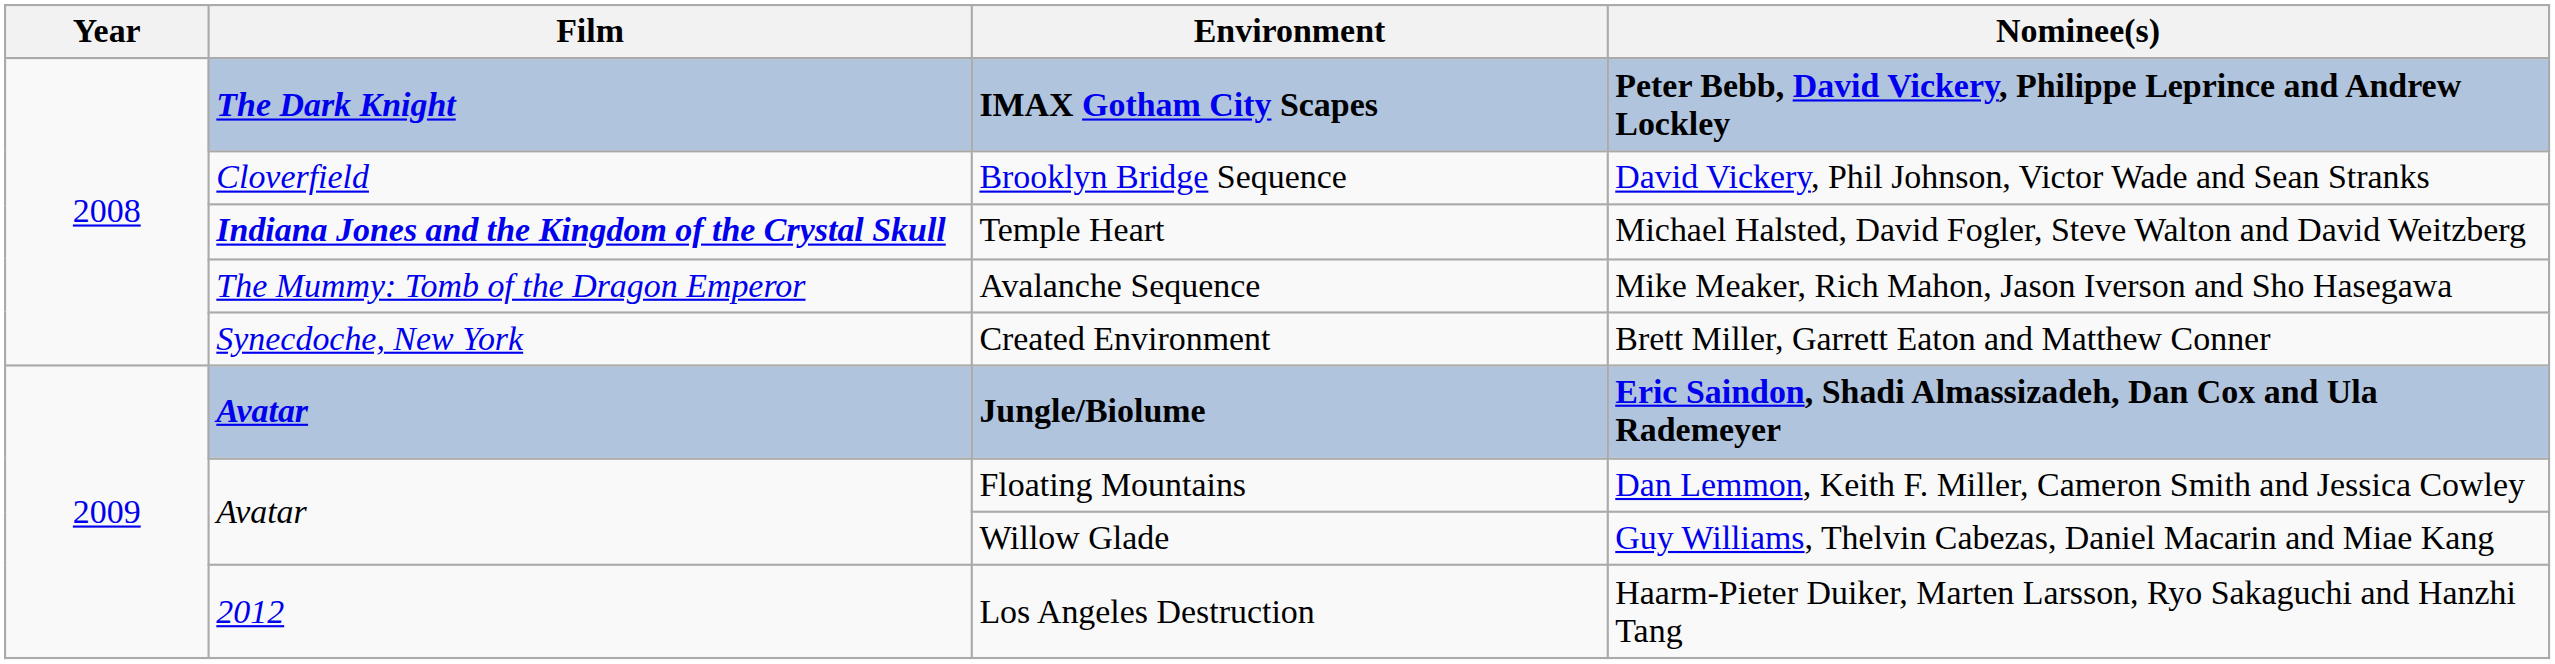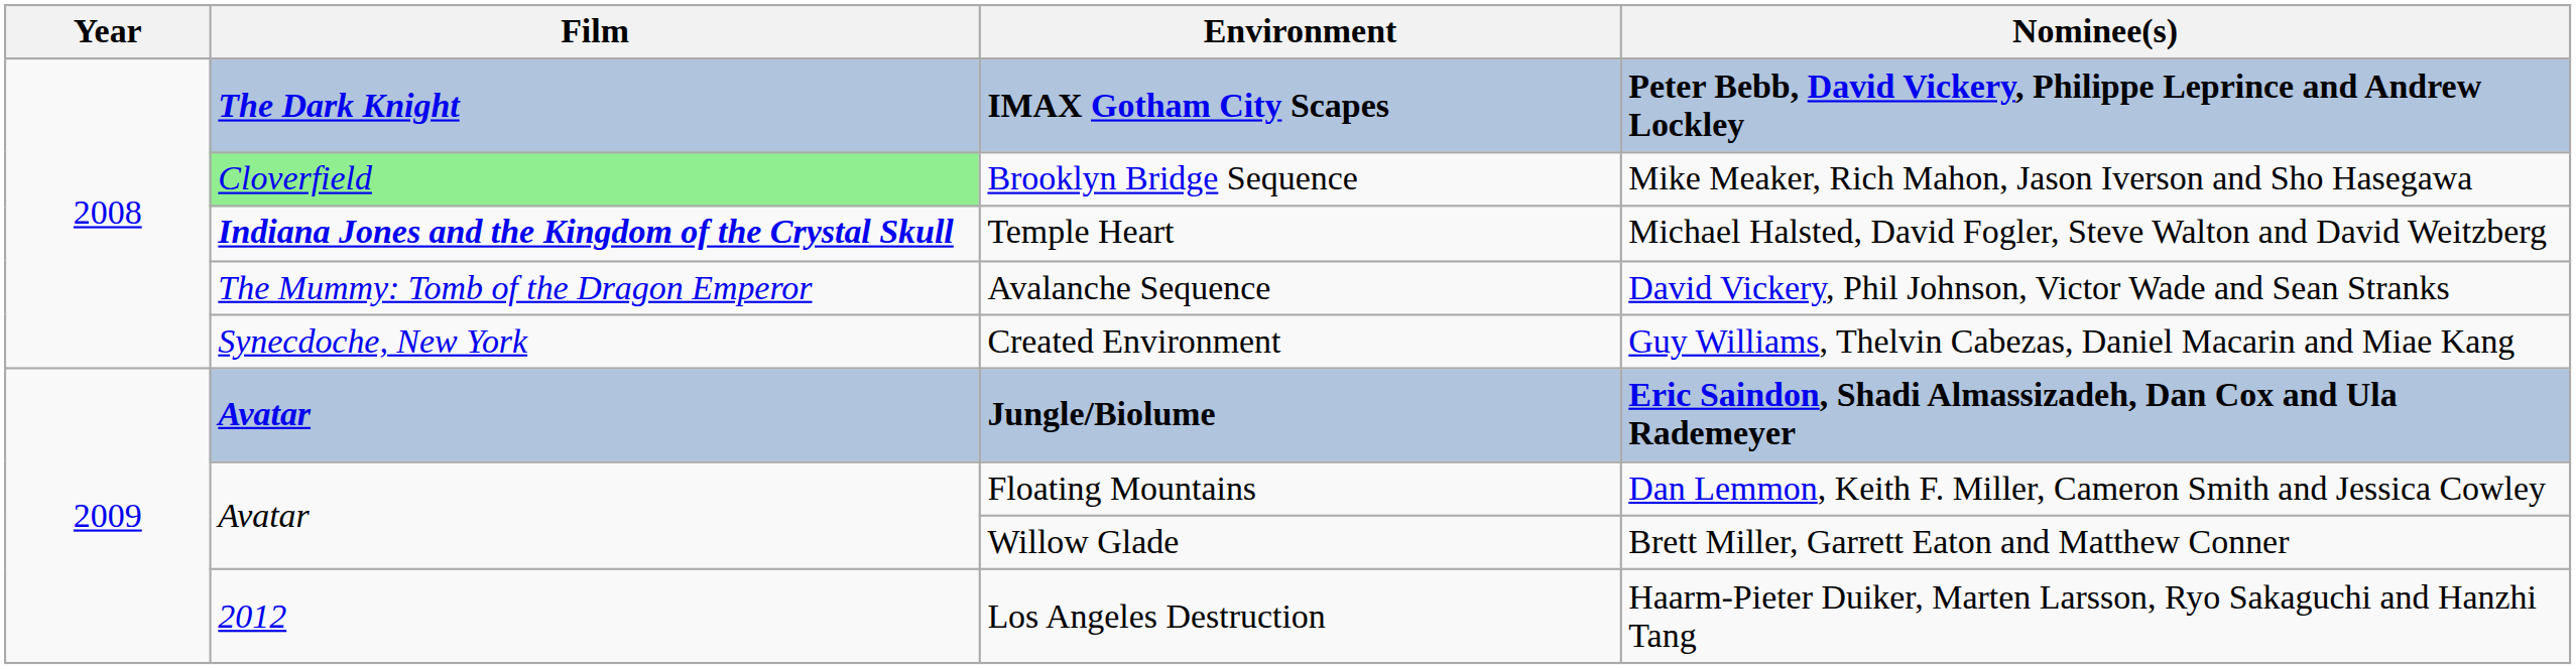Brooklyn Bridge Sequence | Film: no background -> lightgreen background
Brooklyn Bridge Sequence | Nominee(s): David Vickery, Phil Johnson, Victor Wade and Sean Stranks -> Mike Meaker, Rich Mahon, Jason Iverson and Sho Hasegawa
Avalanche Sequence | Nominee(s): Mike Meaker, Rich Mahon, Jason Iverson and Sho Hasegawa -> David Vickery, Phil Johnson, Victor Wade and Sean Stranks
Created Environment | Nominee(s): Brett Miller, Garrett Eaton and Matthew Conner -> Guy Williams, Thelvin Cabezas, Daniel Macarin and Miae Kang
Willow Glade | Nominee(s): Guy Williams, Thelvin Cabezas, Daniel Macarin and Miae Kang -> Brett Miller, Garrett Eaton and Matthew Conner
